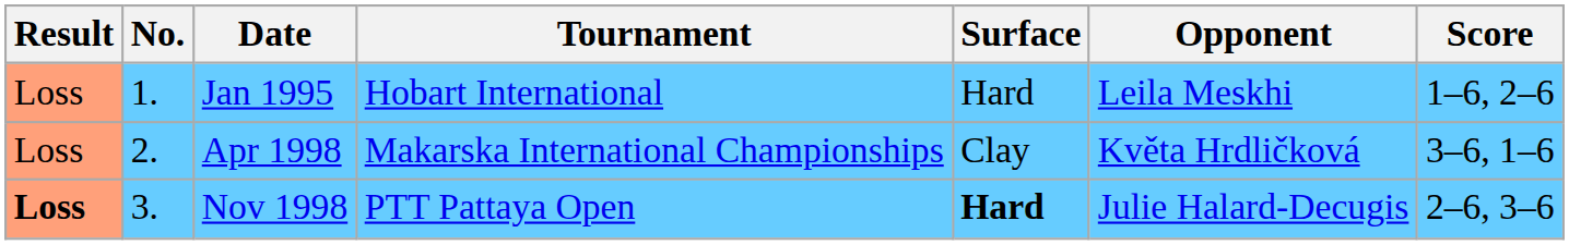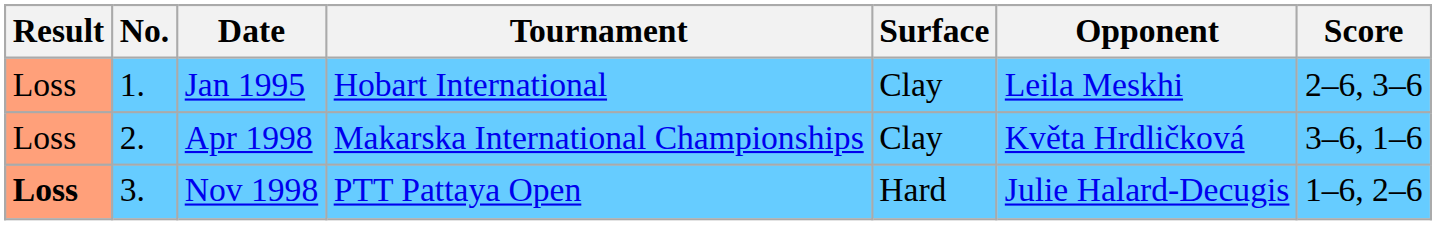Jan 1995 | Surface: Hard -> Clay
Jan 1995 | Score: 1–6, 2–6 -> 2–6, 3–6
Nov 1998 | Surface: bold -> normal
Nov 1998 | Score: 2–6, 3–6 -> 1–6, 2–6
